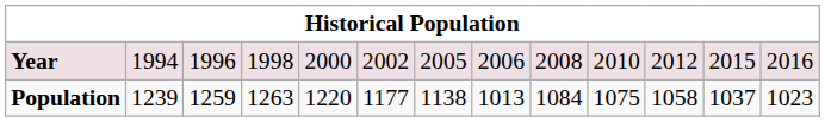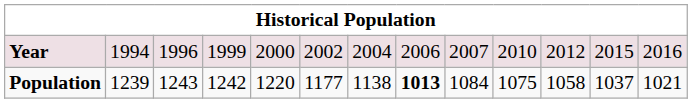Year | column 4: 1998 -> 1999
Year | column 7: 2005 -> 2004
Year | column 9: 2008 -> 2007
Population | column 3: 1259 -> 1243
Population | column 4: 1263 -> 1242
Population | column 8: normal -> bold
Population | column 13: 1023 -> 1021
